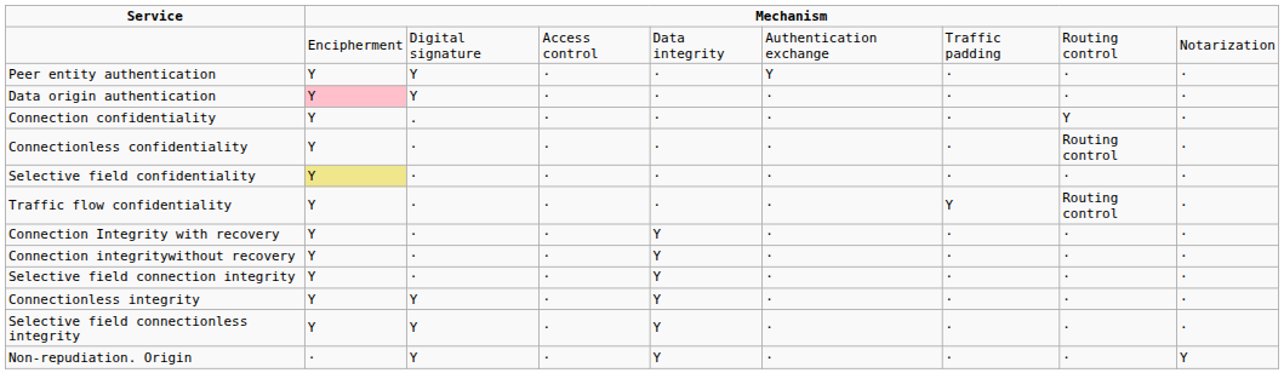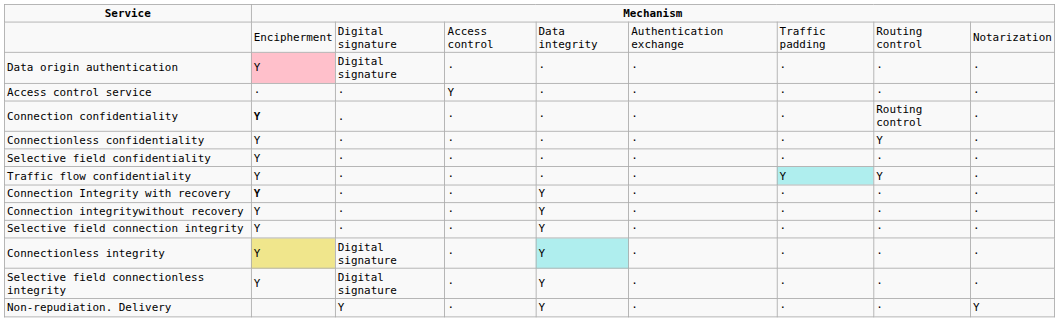- row: Peer entity authentication | Y | Y | · | · | Y | · | · | ·
Data origin authentication | column 3: Y -> Digital signature
+ row: Access control service | · | · | Y | · | · | · | · | ·
Connection confidentiality | column 2: normal -> bold
Connection confidentiality | column 8: Y -> Routing control
Connectionless confidentiality | column 8: Routing control -> Y
Selective field confidentiality | column 2: khaki background -> no background
Traffic flow confidentiality | column 7: no background -> paleturquoise background
Traffic flow confidentiality | column 8: Routing control -> Y
Connection Integrity with recovery | column 2: normal -> bold
Connectionless integrity | column 2: no background -> khaki background
Connectionless integrity | column 3: Y -> Digital signature
Connectionless integrity | column 5: no background -> paleturquoise background
Selective field connectionless integrity | column 3: Y -> Digital signature
- row: Non-repudiation. Origin | · | Y | · | Y | · | · | · | Y
+ row: Non-repudiation. Delivery | Y | · | Y | · | · | · | Y
